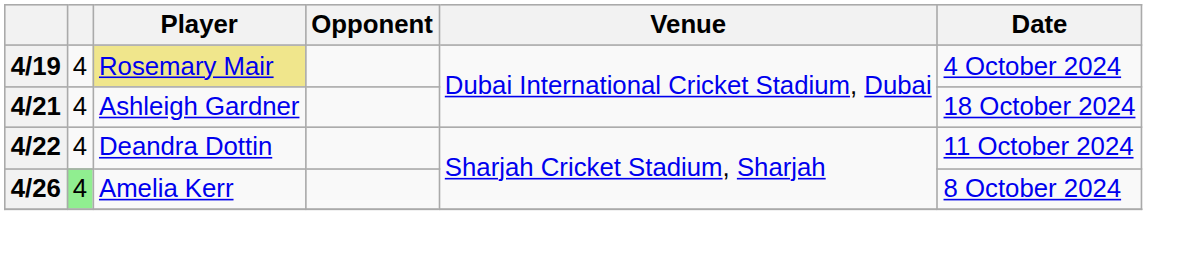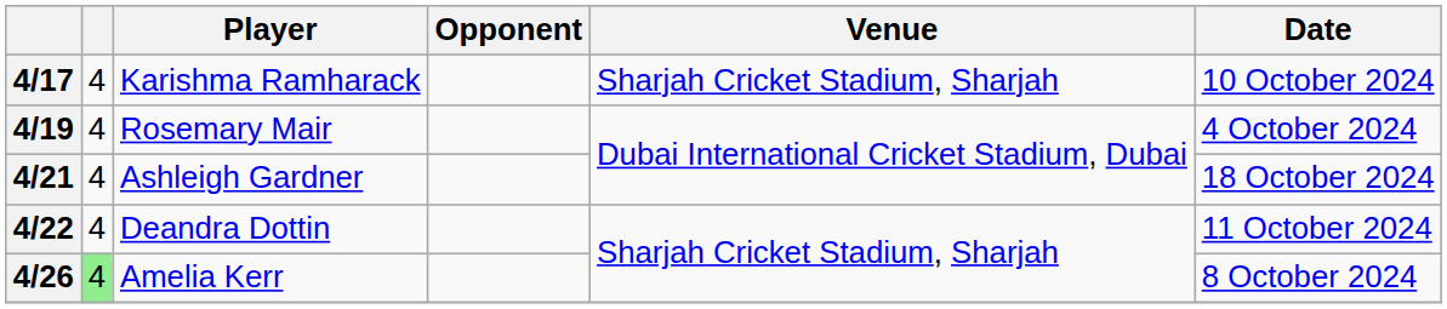+ row: 4/17 | 4 | Karishma Ramharack | Sharjah Cricket Stadium, Sharjah | 10 October 2024
4/19 | Player: khaki background -> no background
